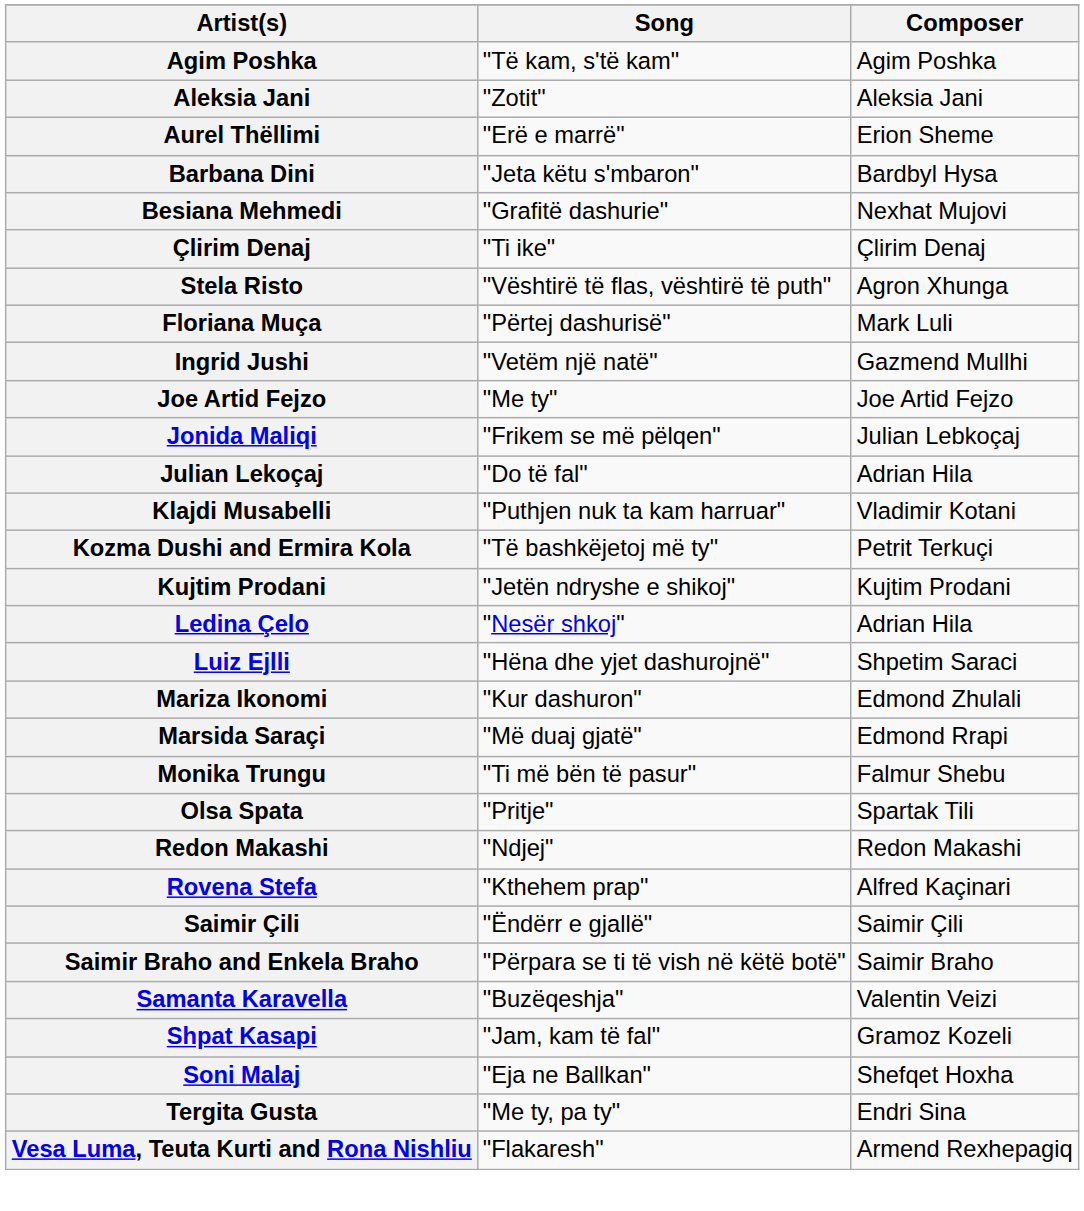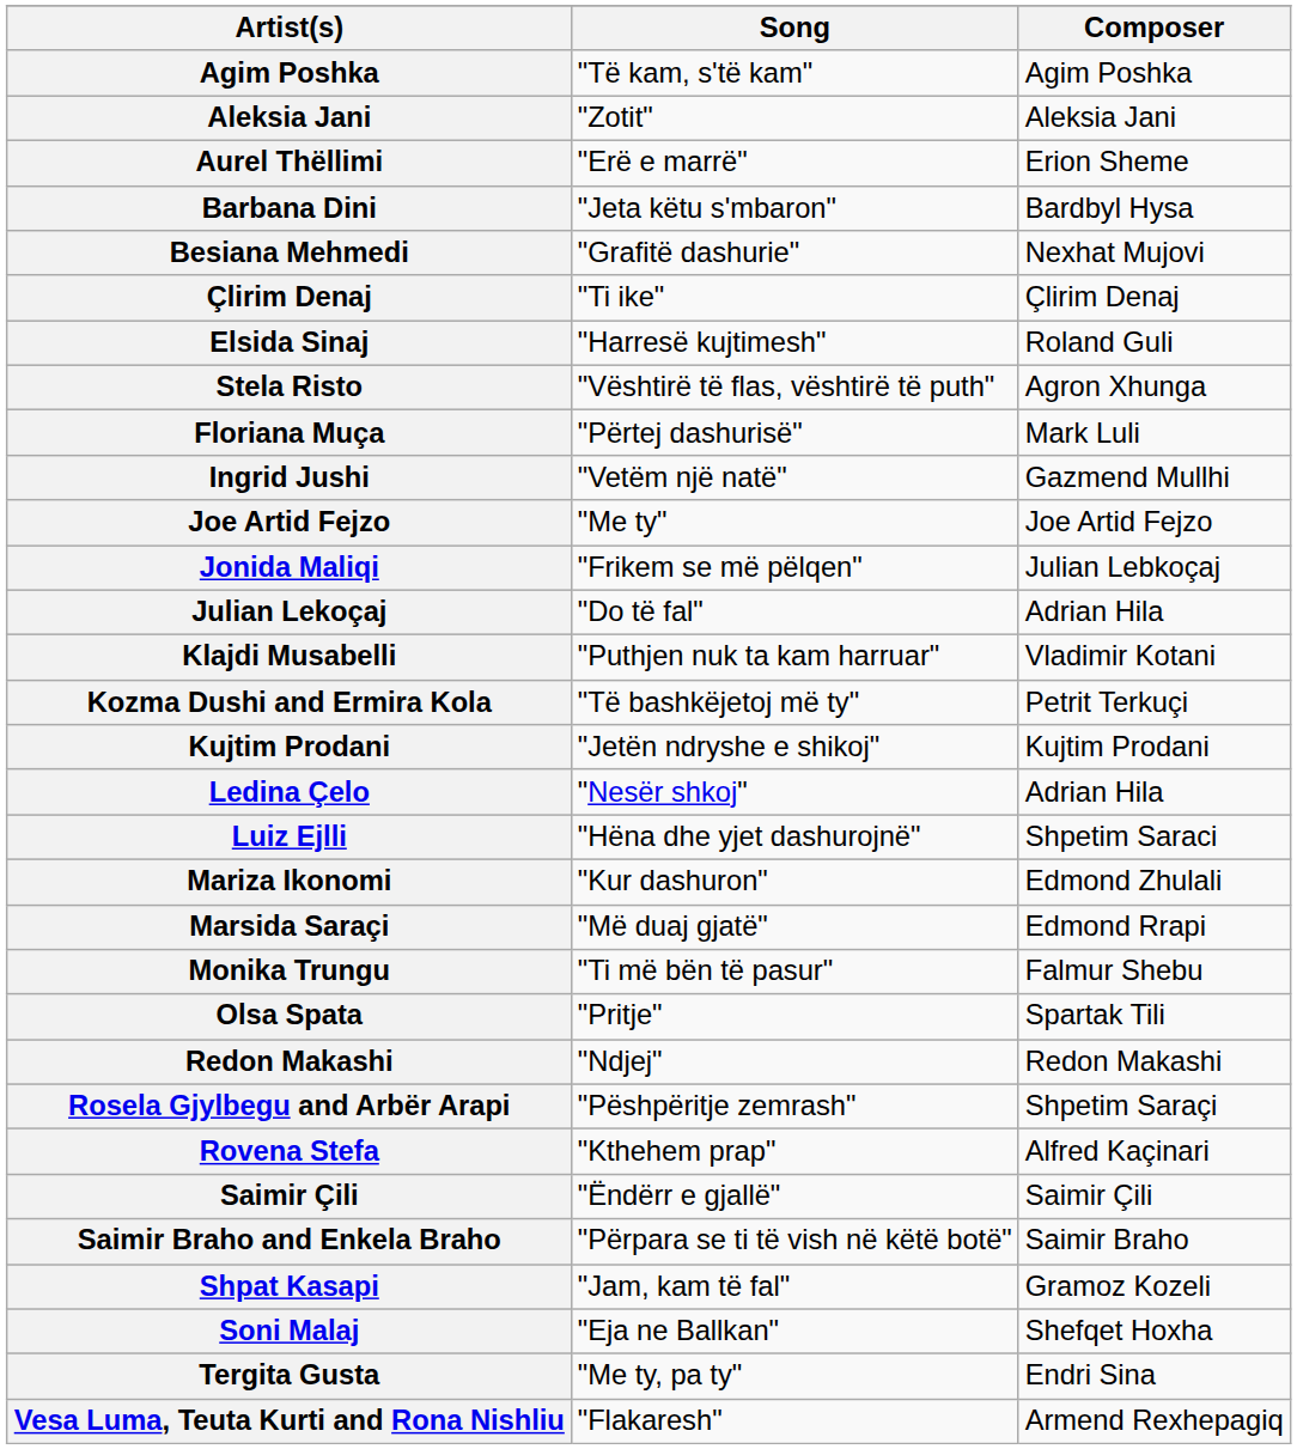+ row: Elsida Sinaj | "Harresë kujtimesh" | Roland Guli
+ row: Rosela Gjylbegu and Arbër Arapi | "Pëshpëritje zemrash" | Shpetim Saraçi
- row: Samanta Karavella | "Buzëqeshja" | Valentin Veizi
